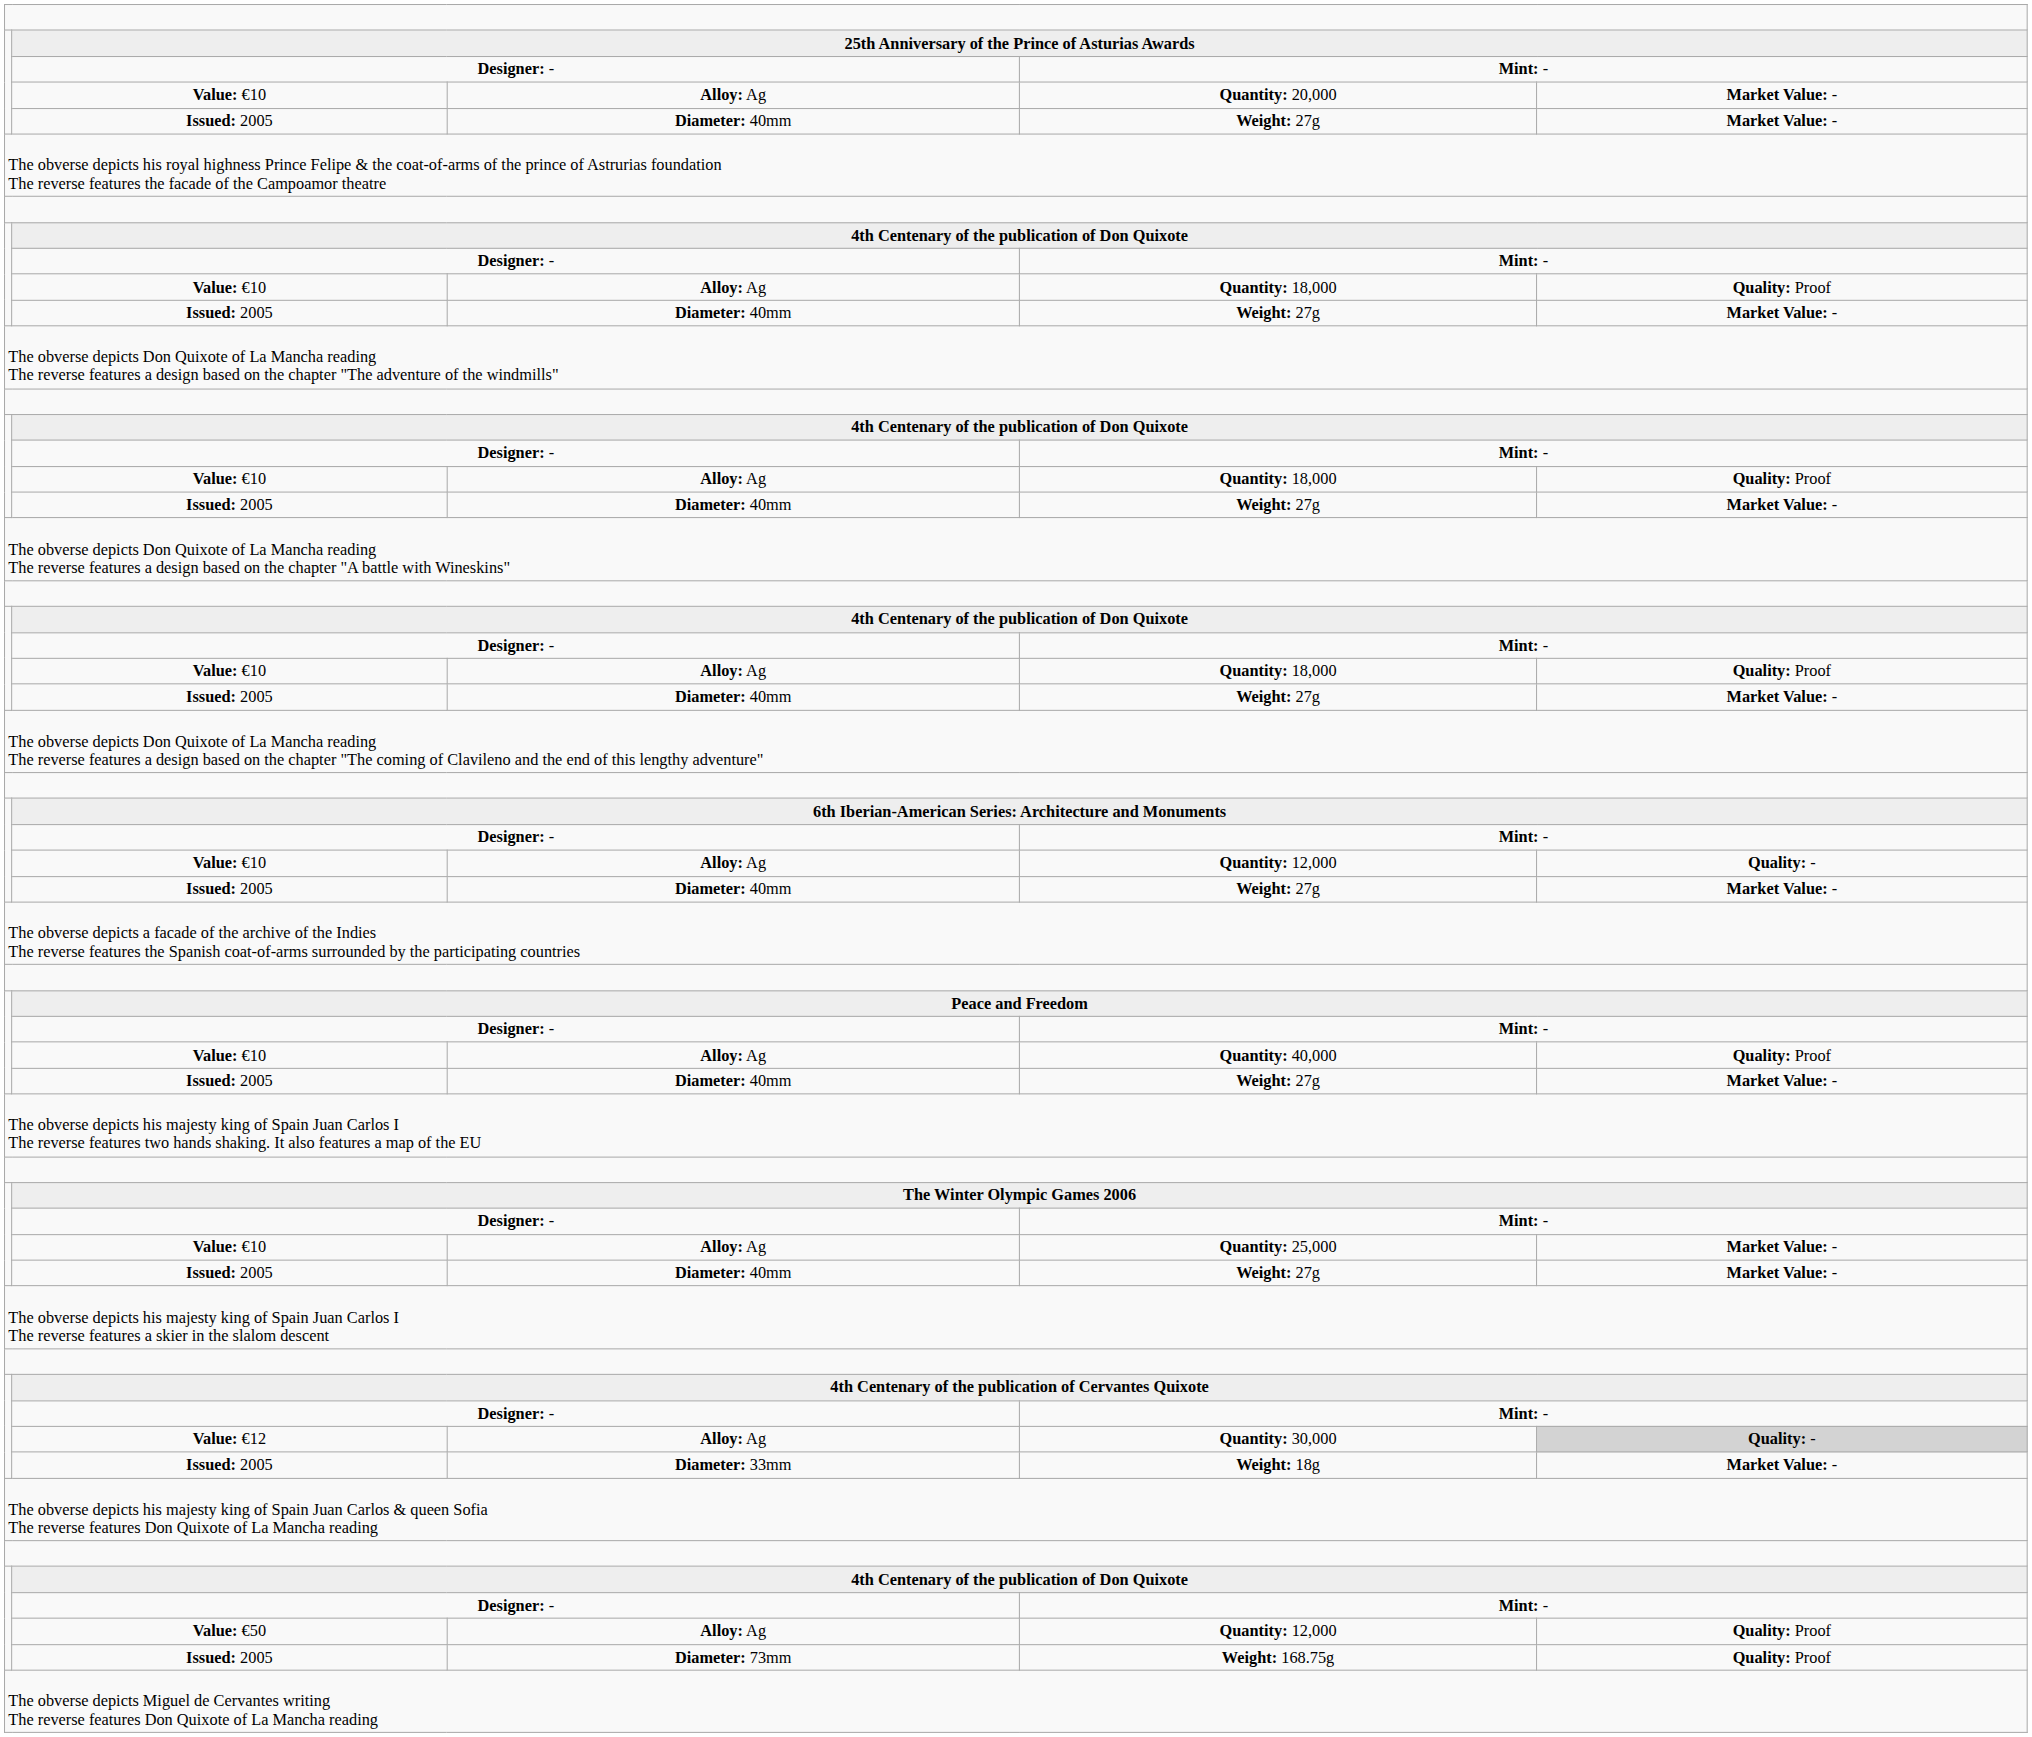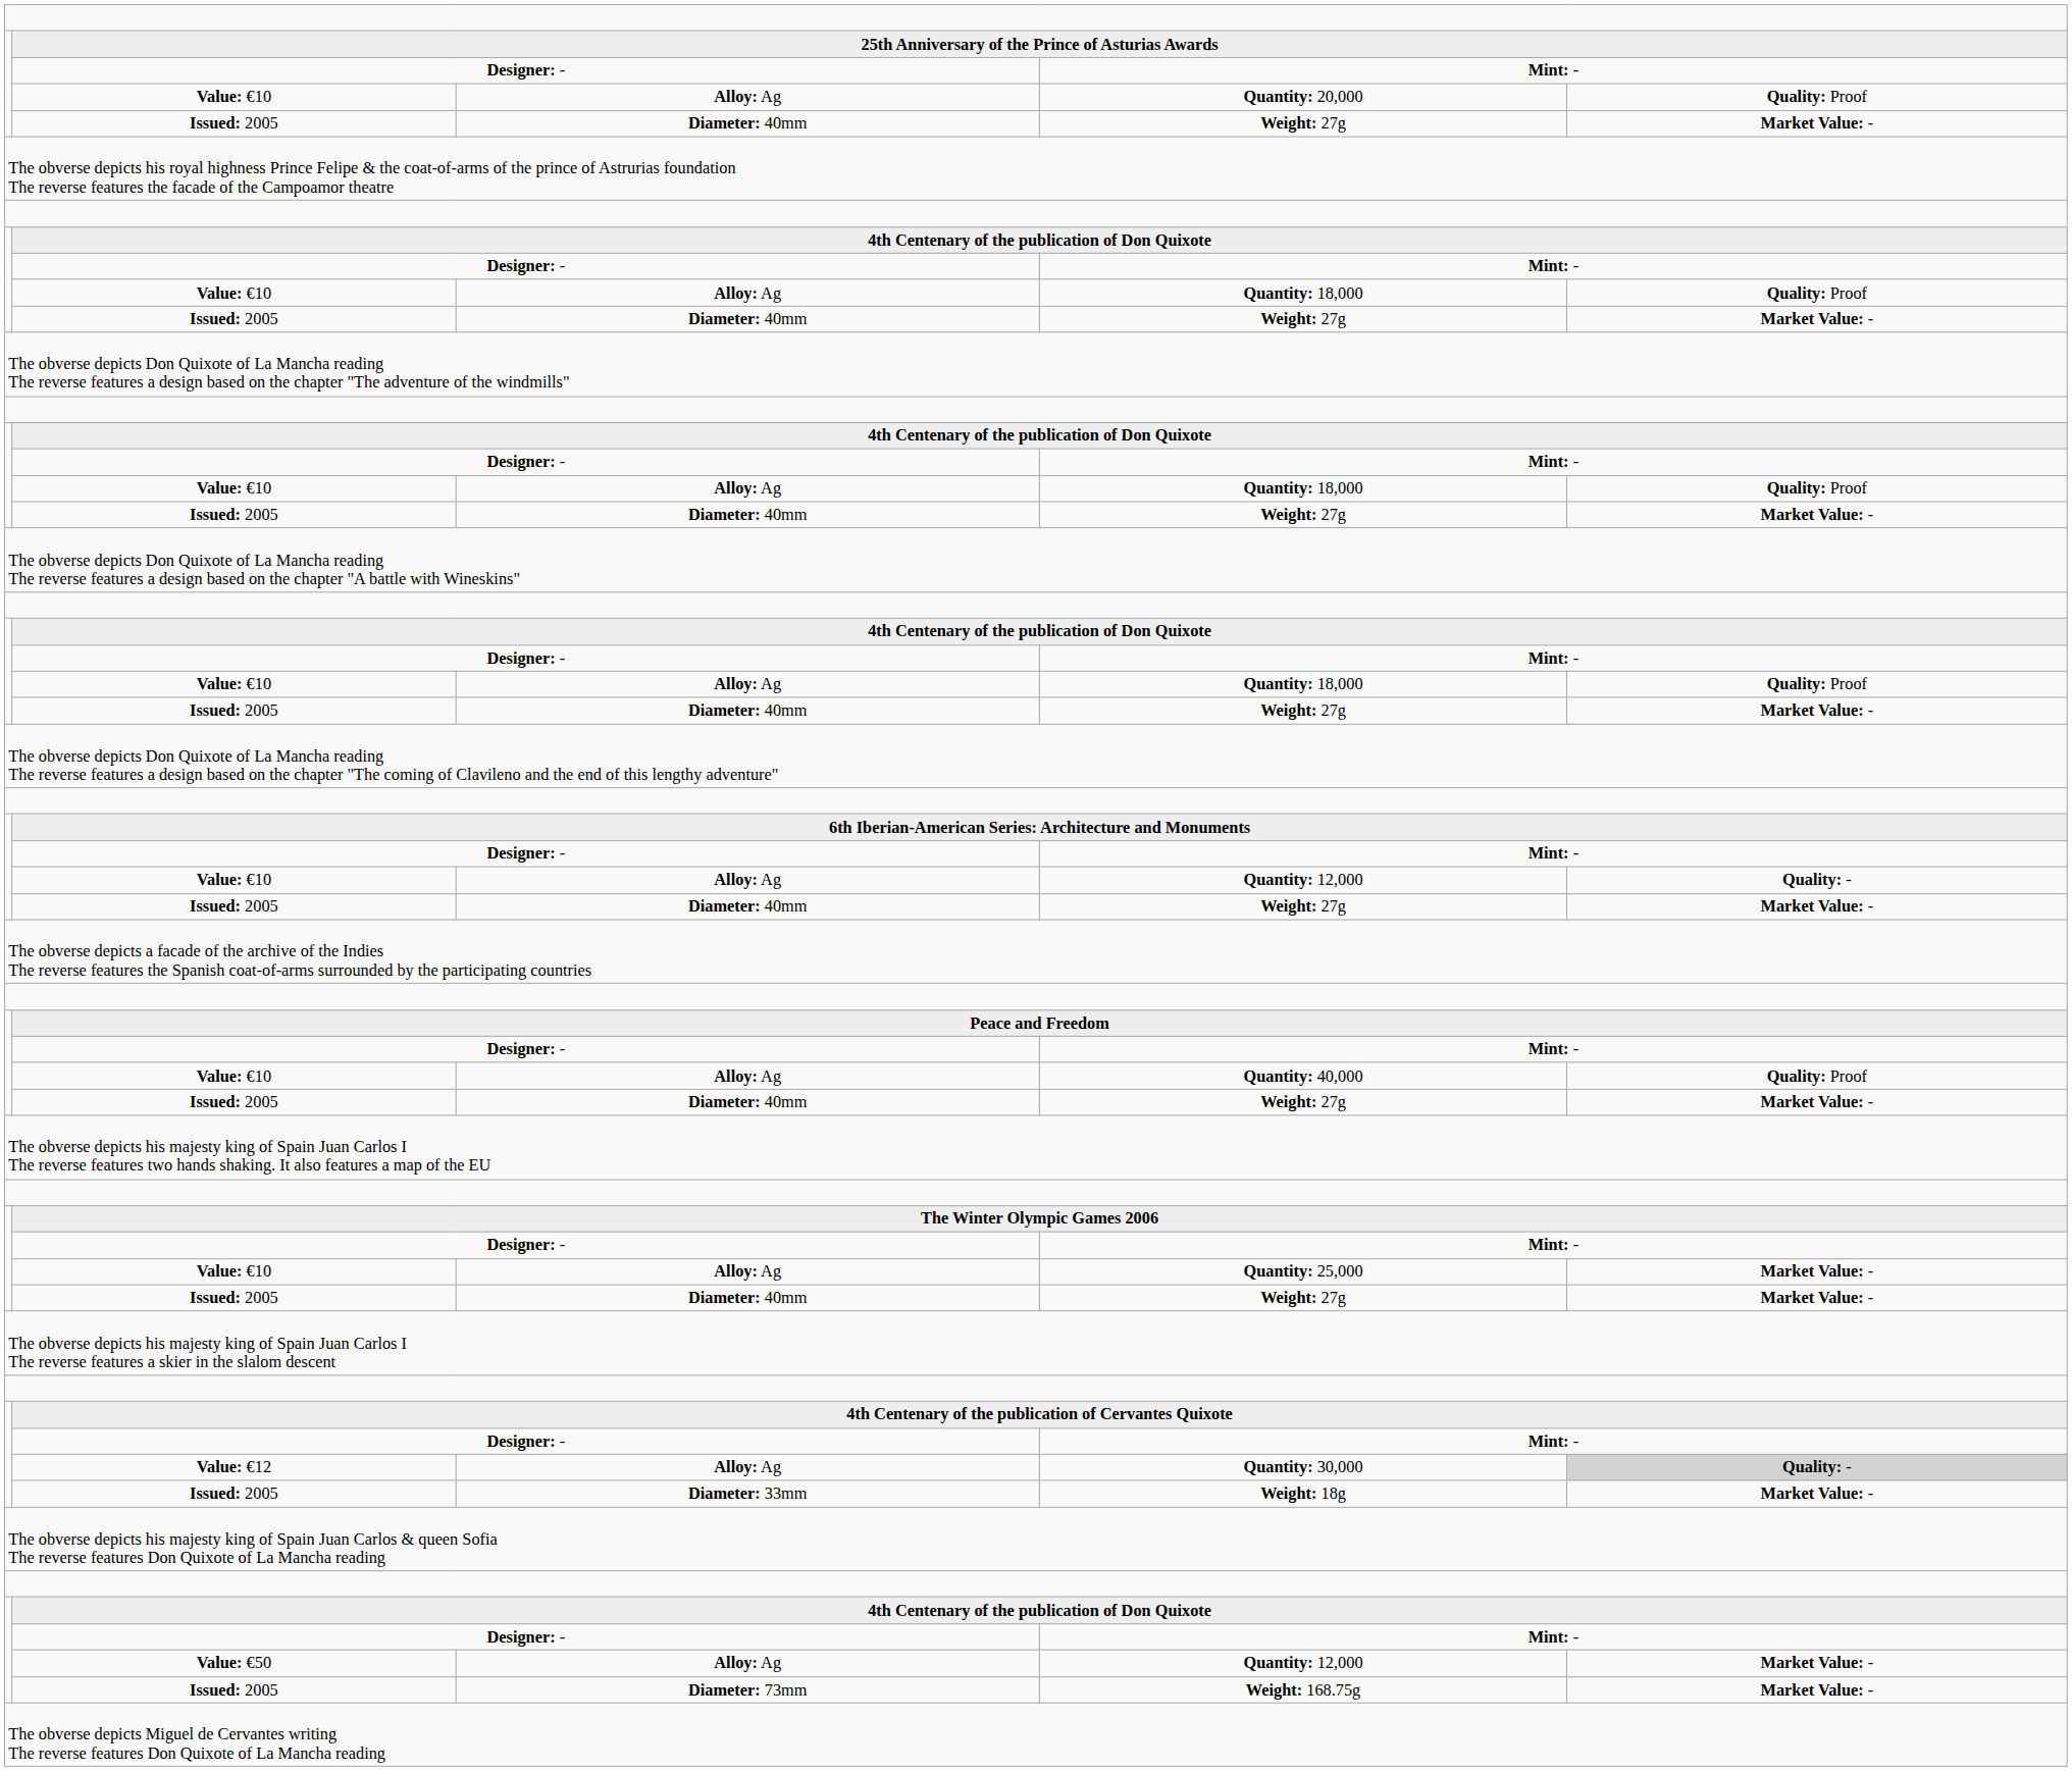Quantity: 20,000 | column 5: Market Value: - -> Quality: Proof
Value: €50 / Quantity: 12,000 | column 5: Quality: Proof -> Market Value: -
Weight: 168.75g | column 5: Quality: Proof -> Market Value: -
